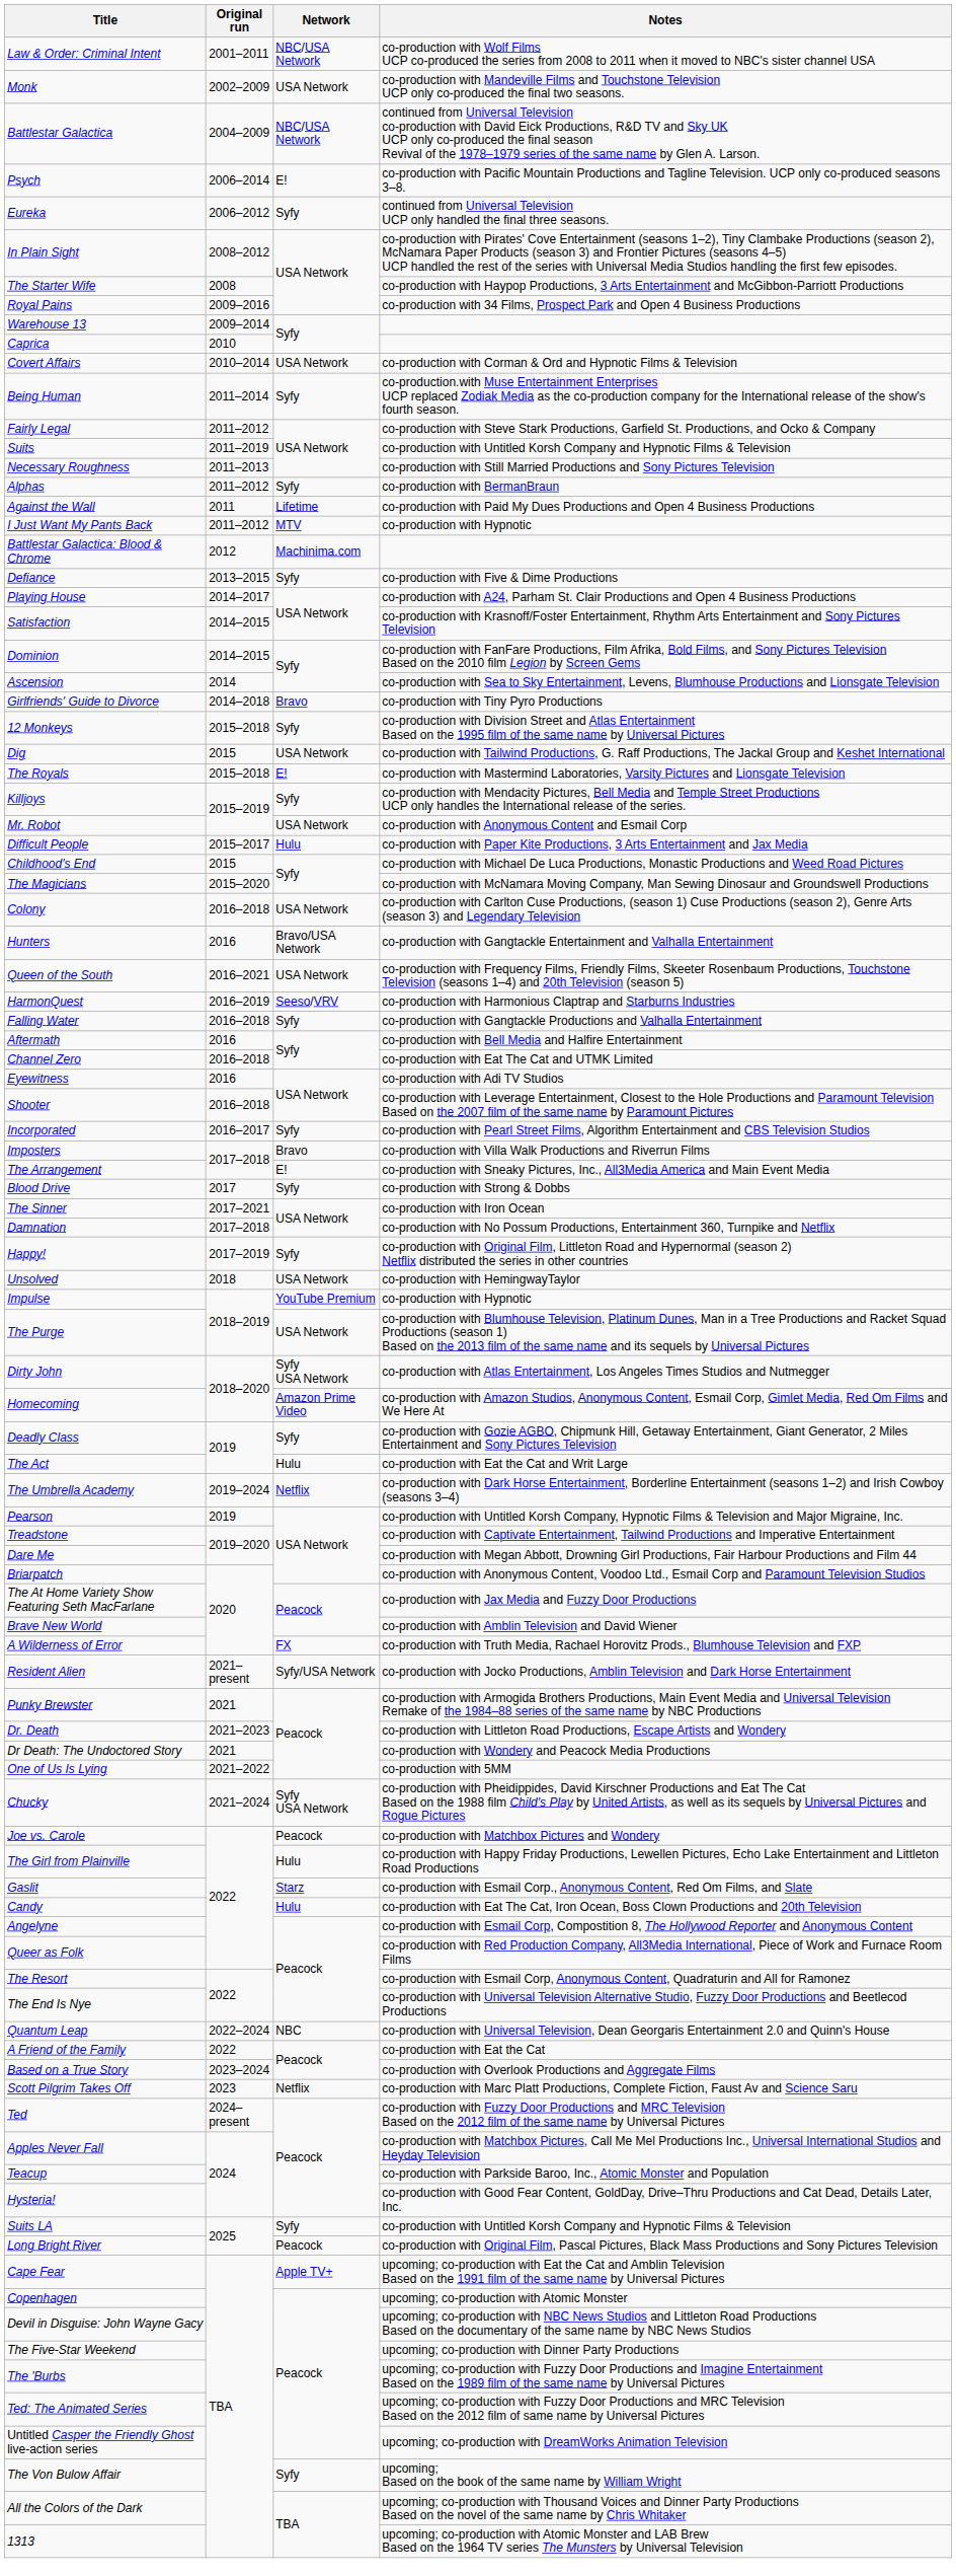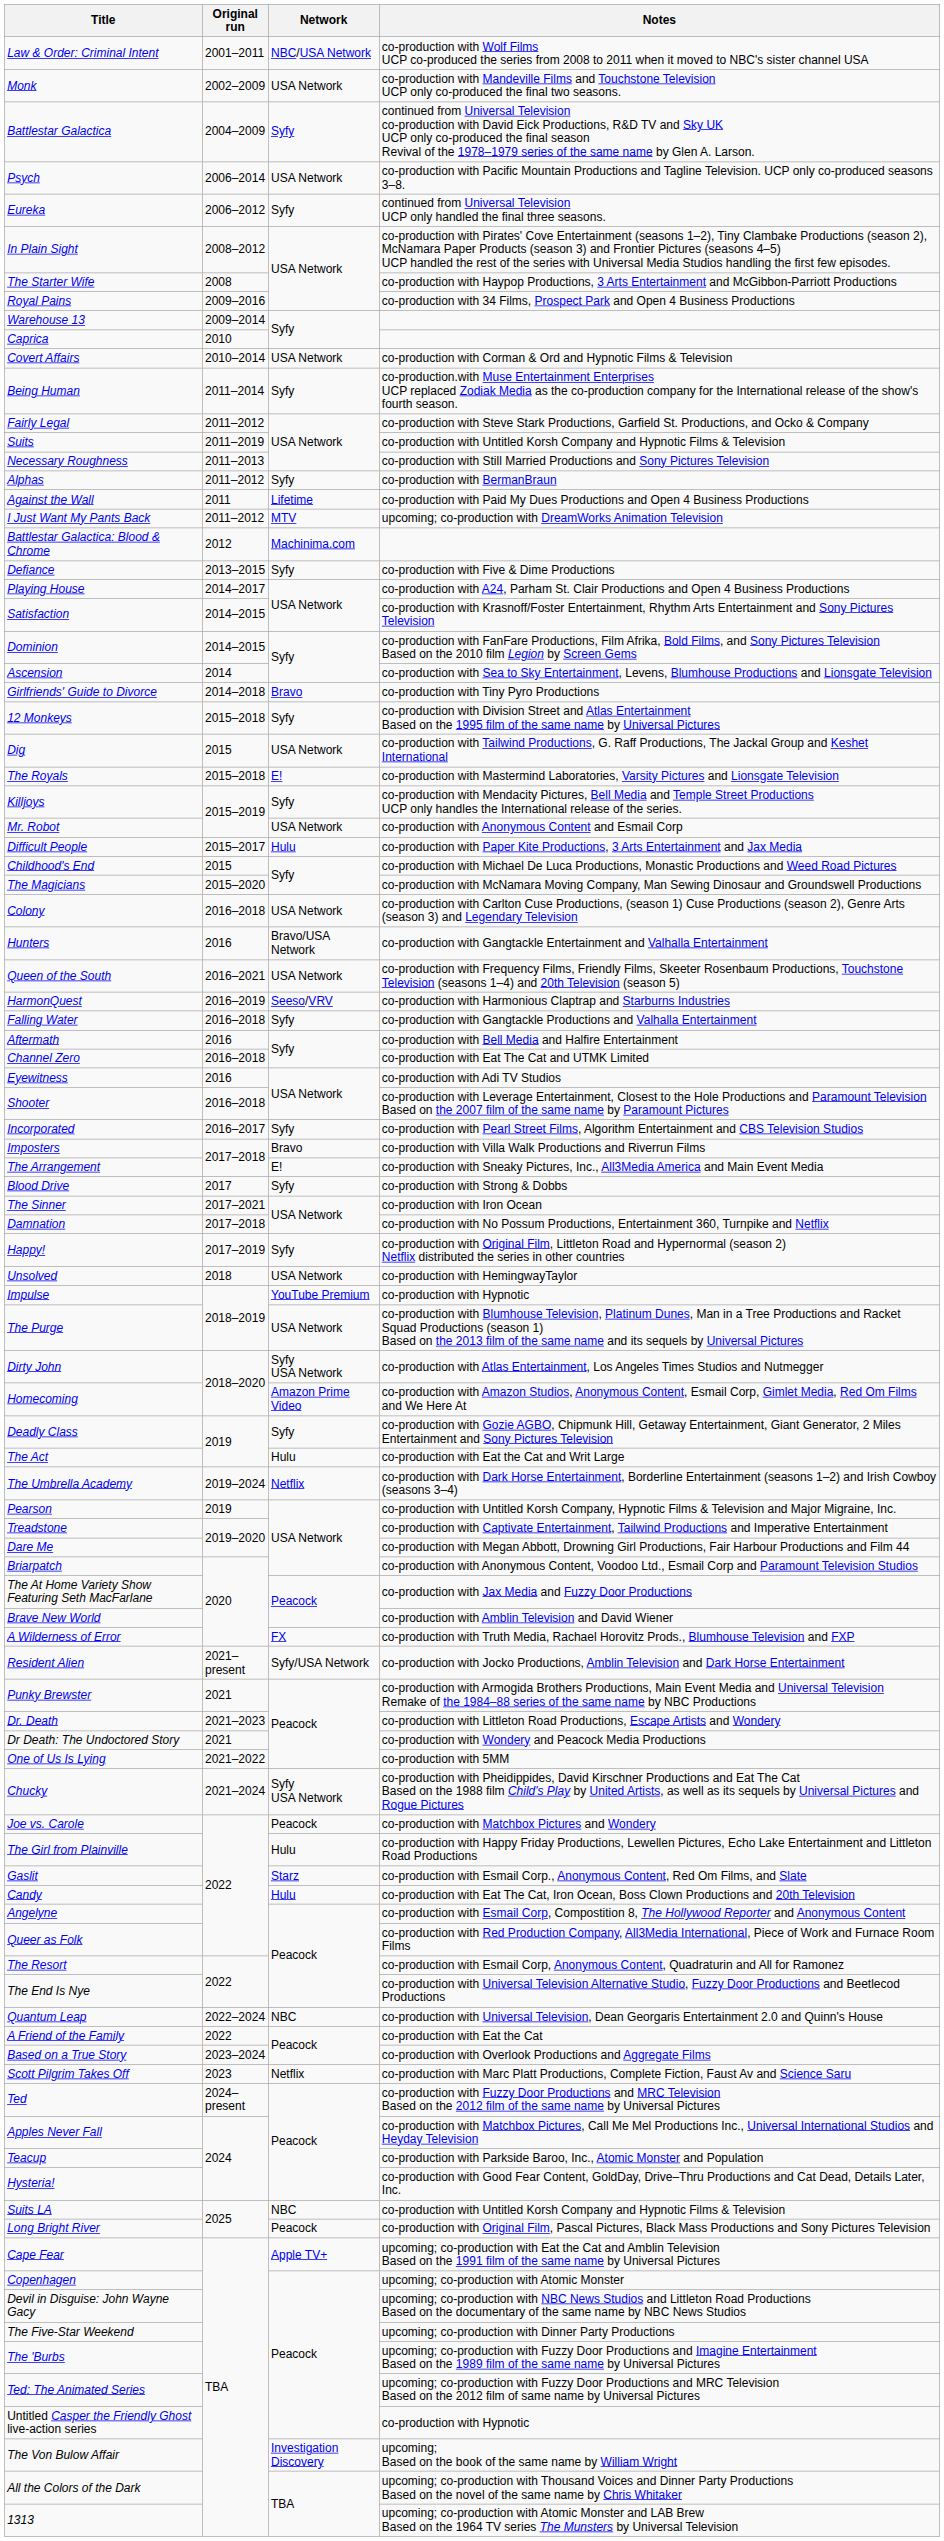Battlestar Galactica | Network: NBC/USA Network -> Syfy
Psych | Network: E! -> USA Network
I Just Want My Pants Back | Notes: co-production with Hypnotic -> upcoming; co-production with DreamWorks Animation Television
Suits LA | Network: Syfy -> NBC
Untitled Casper the Friendly Ghost live-action series | Notes: upcoming; co-production with DreamWorks Animation Television -> co-production with Hypnotic
The Von Bulow Affair | Network: Syfy -> Investigation Discovery
